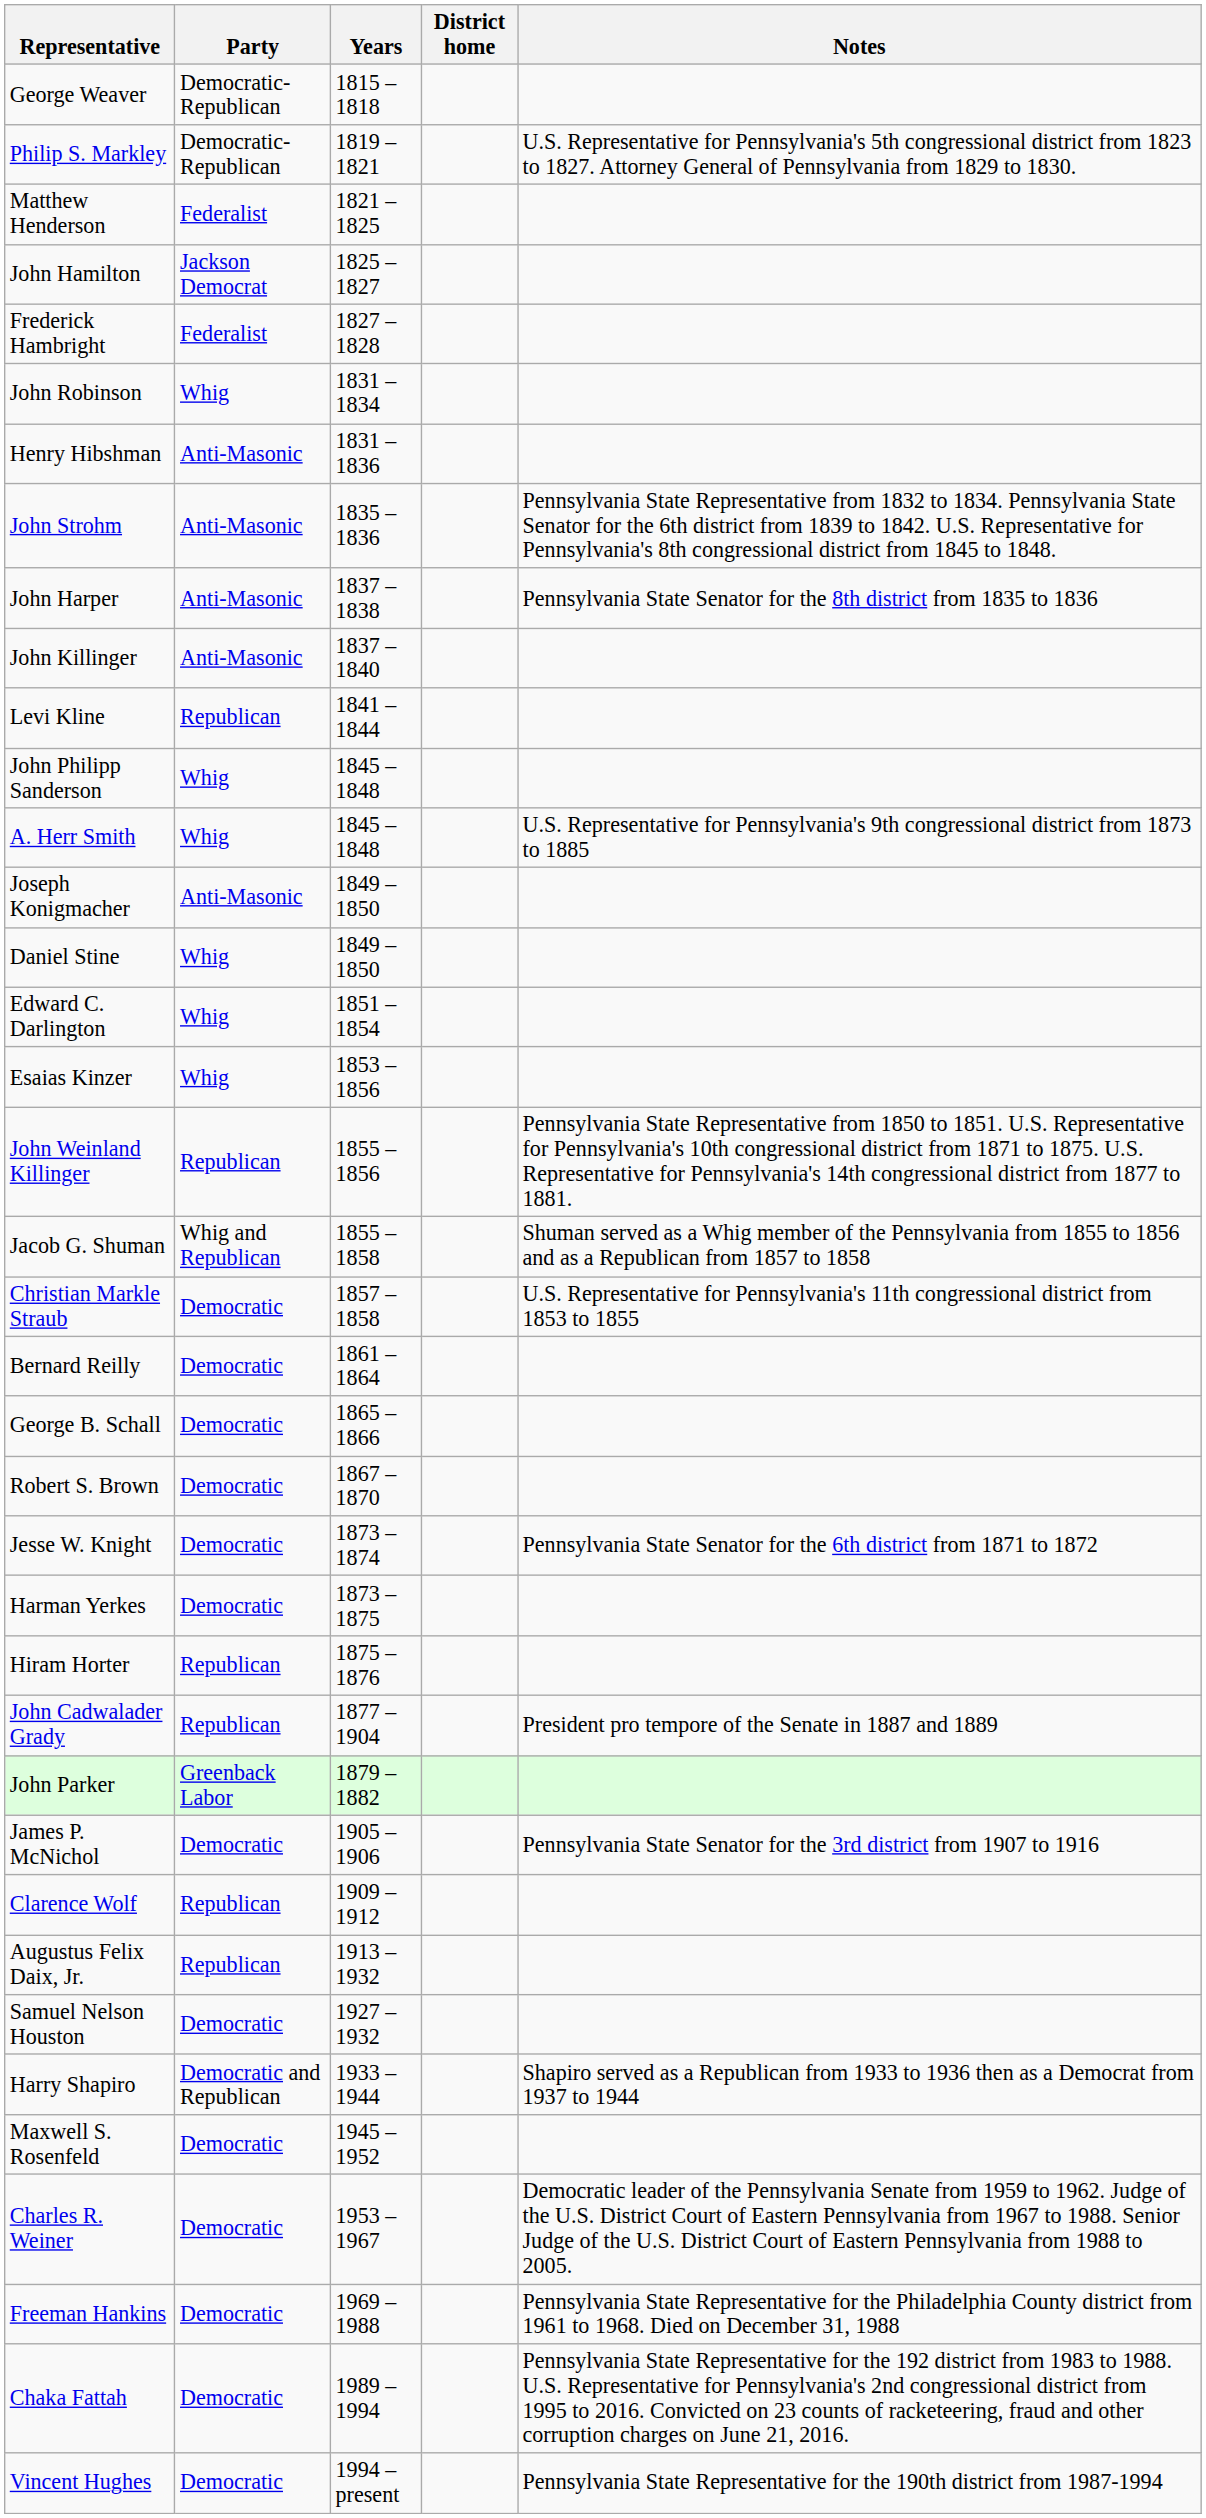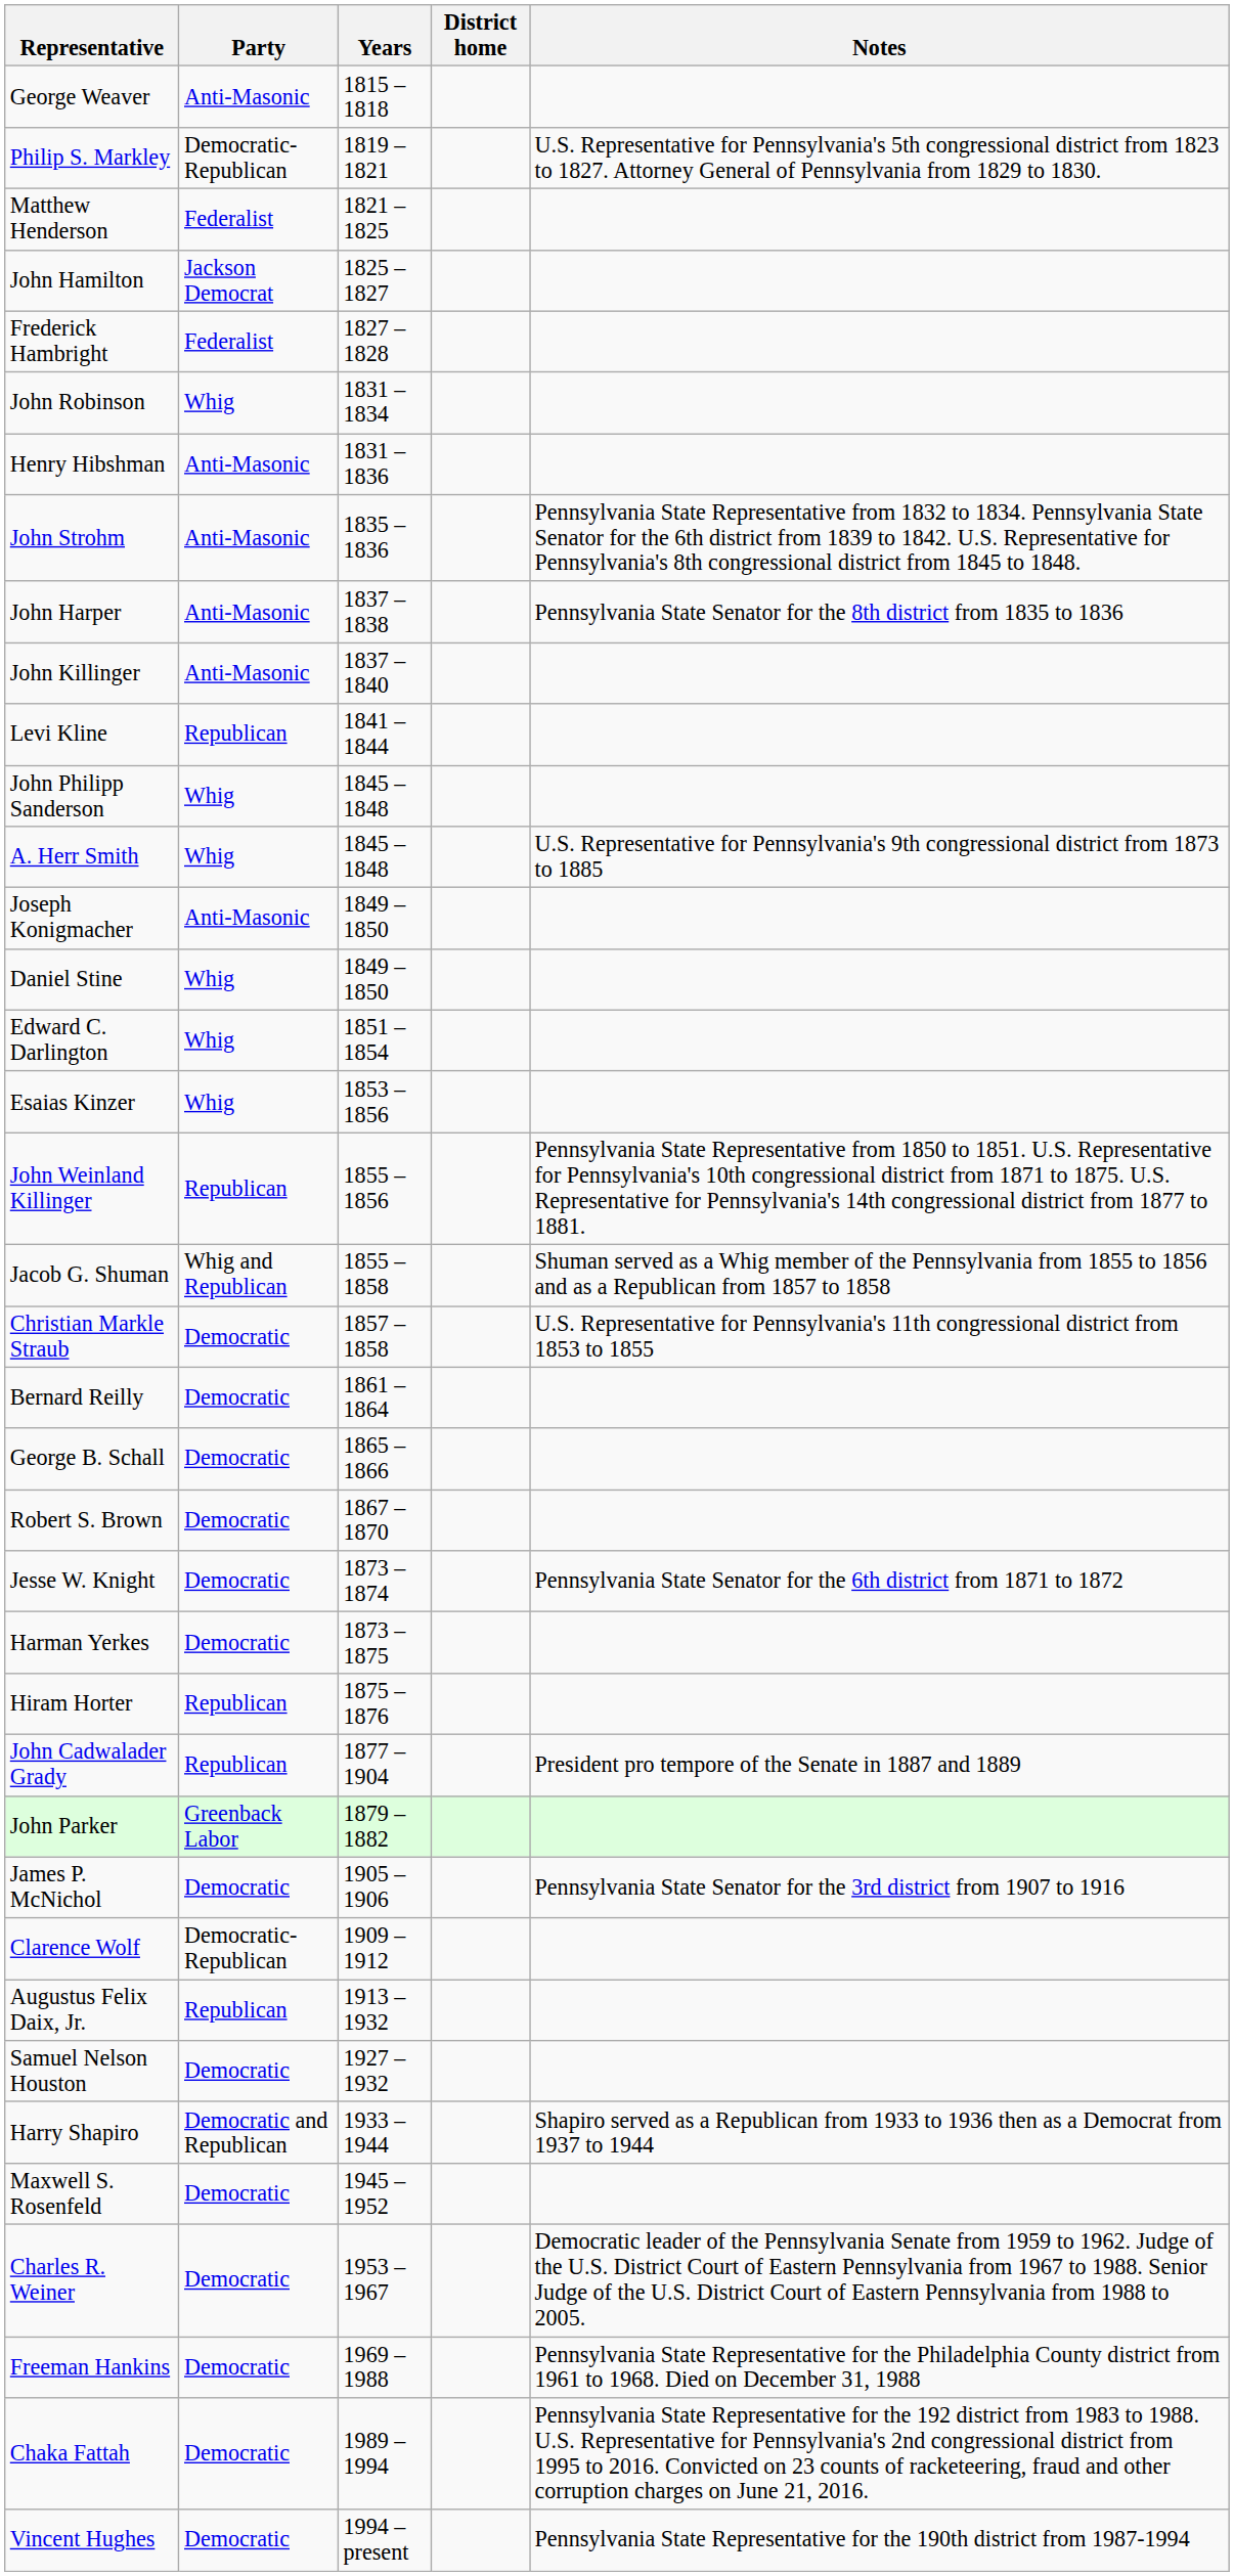George Weaver | Party: Democratic-Republican -> Anti-Masonic
Clarence Wolf | Party: Republican -> Democratic-Republican
